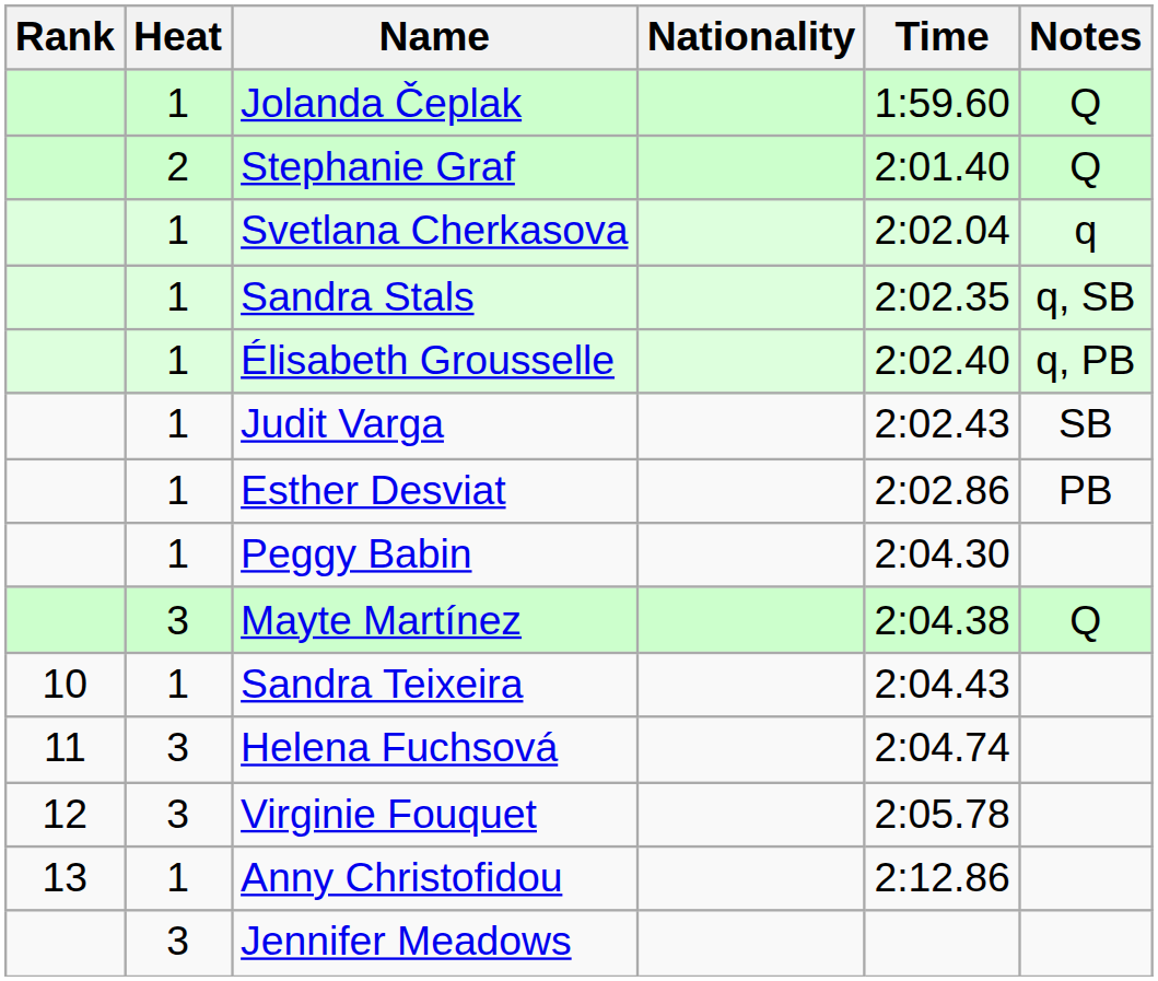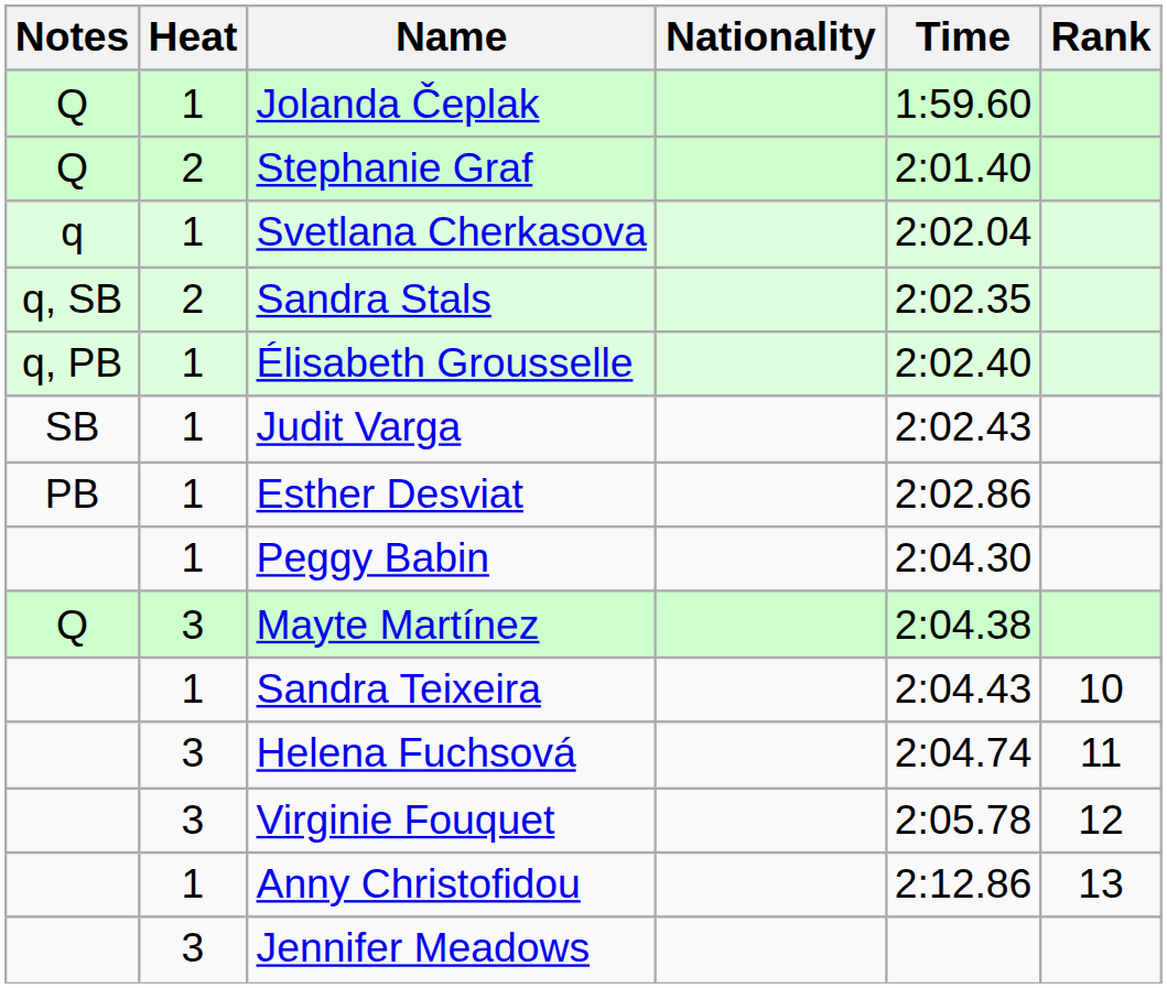columns swapped: Rank <-> Notes
Sandra Stals | Heat: 1 -> 2
